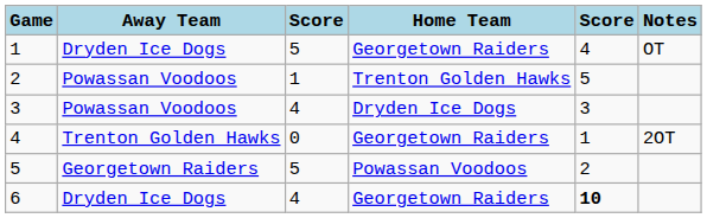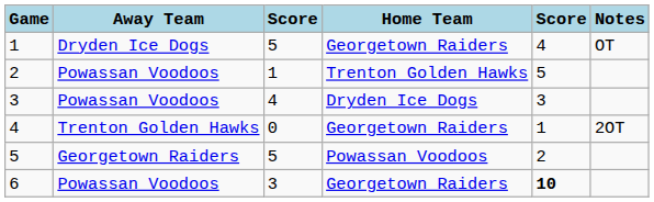6 | Away Team: Dryden Ice Dogs -> Powassan Voodoos
6 | column 3: 4 -> 3
